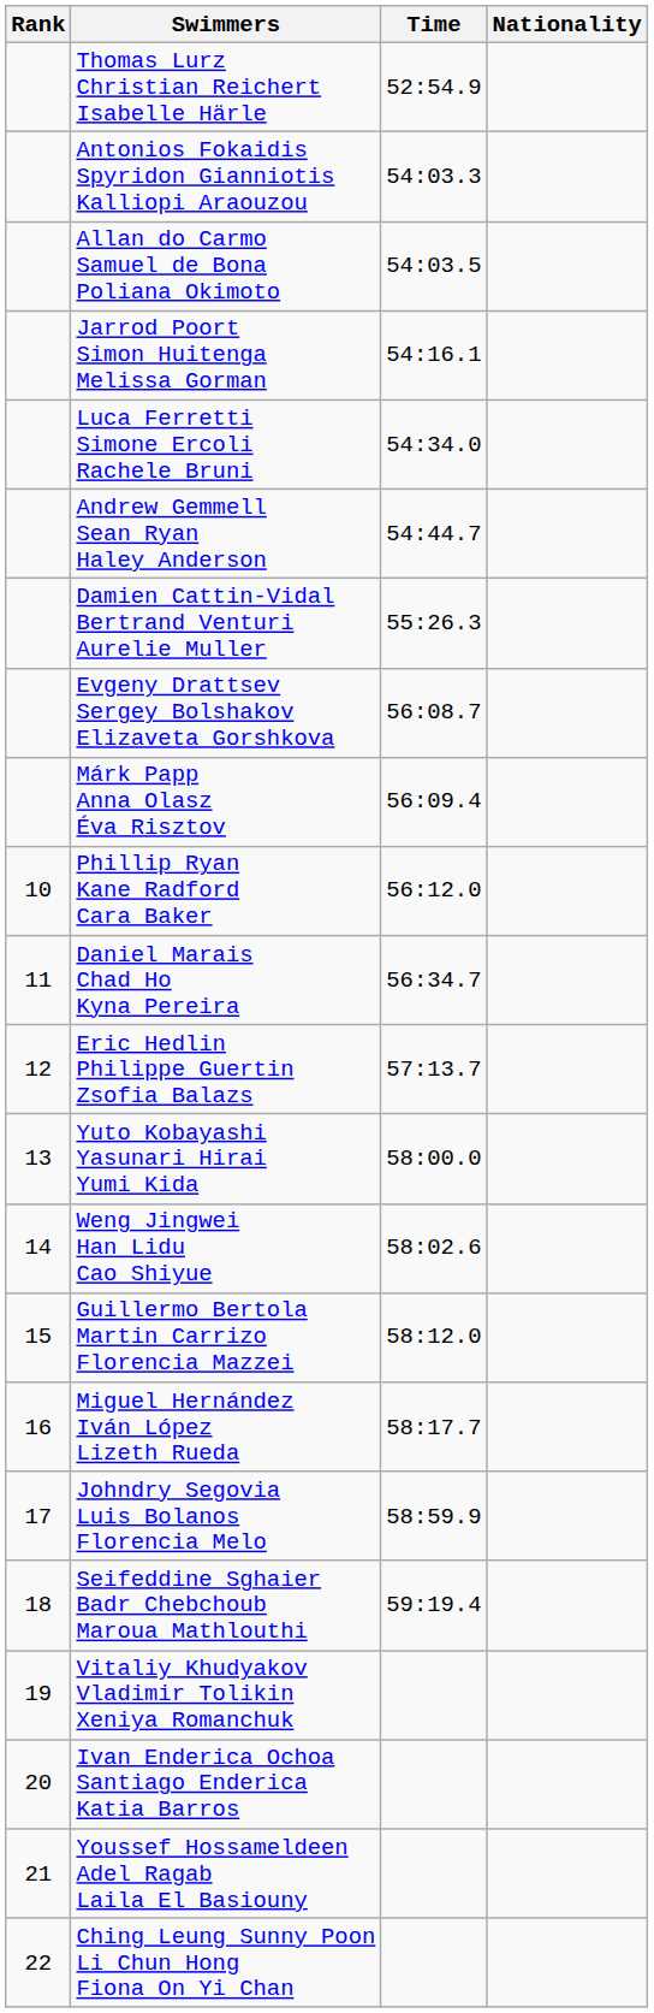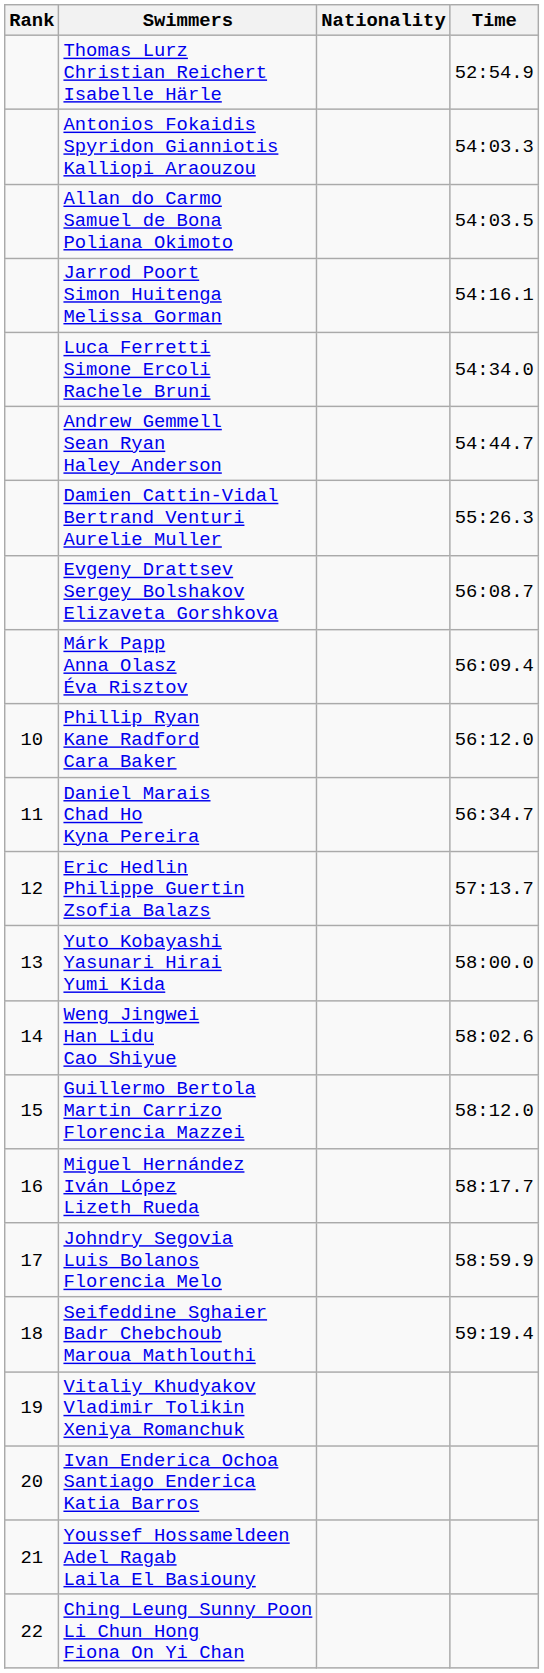columns swapped: Nationality <-> Time
